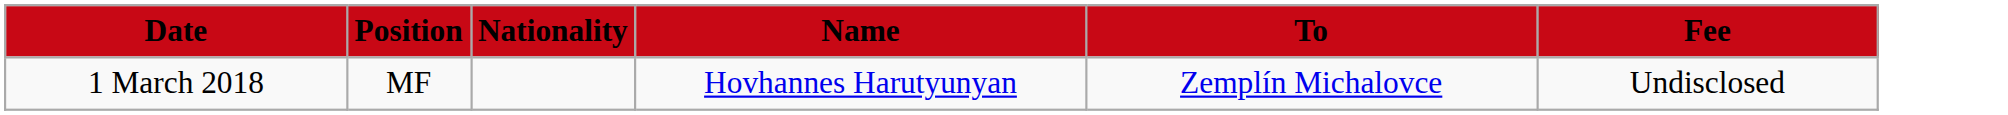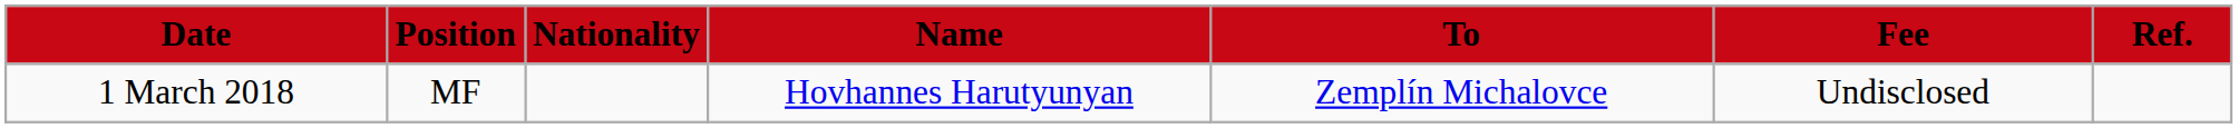+ column: Ref.
